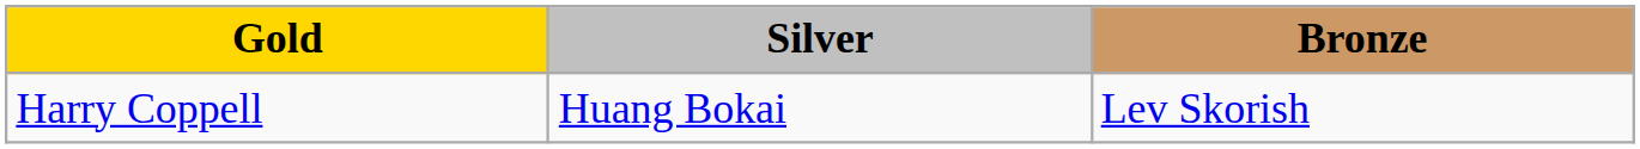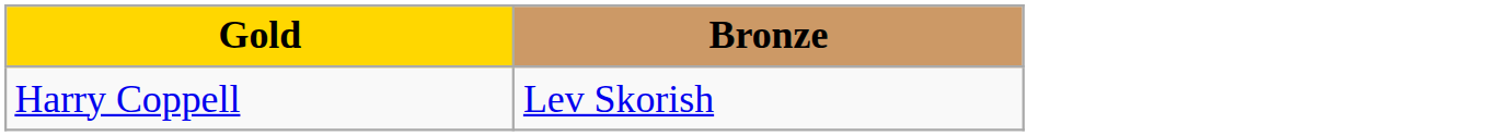- column: Silver | Huang Bokai
